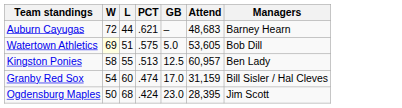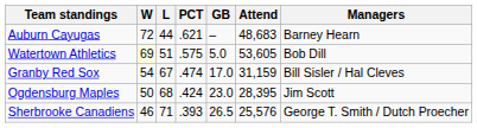- row: Kingston Ponies | 58 | 55 | .513 | 12.5 | 60,957 | Ben Lady
Granby Red Sox | L: 60 -> 67
+ row: Sherbrooke Canadiens | 46 | 71 | .393 | 26.5 | 25,576 | George T. Smith / Dutch Proecher
